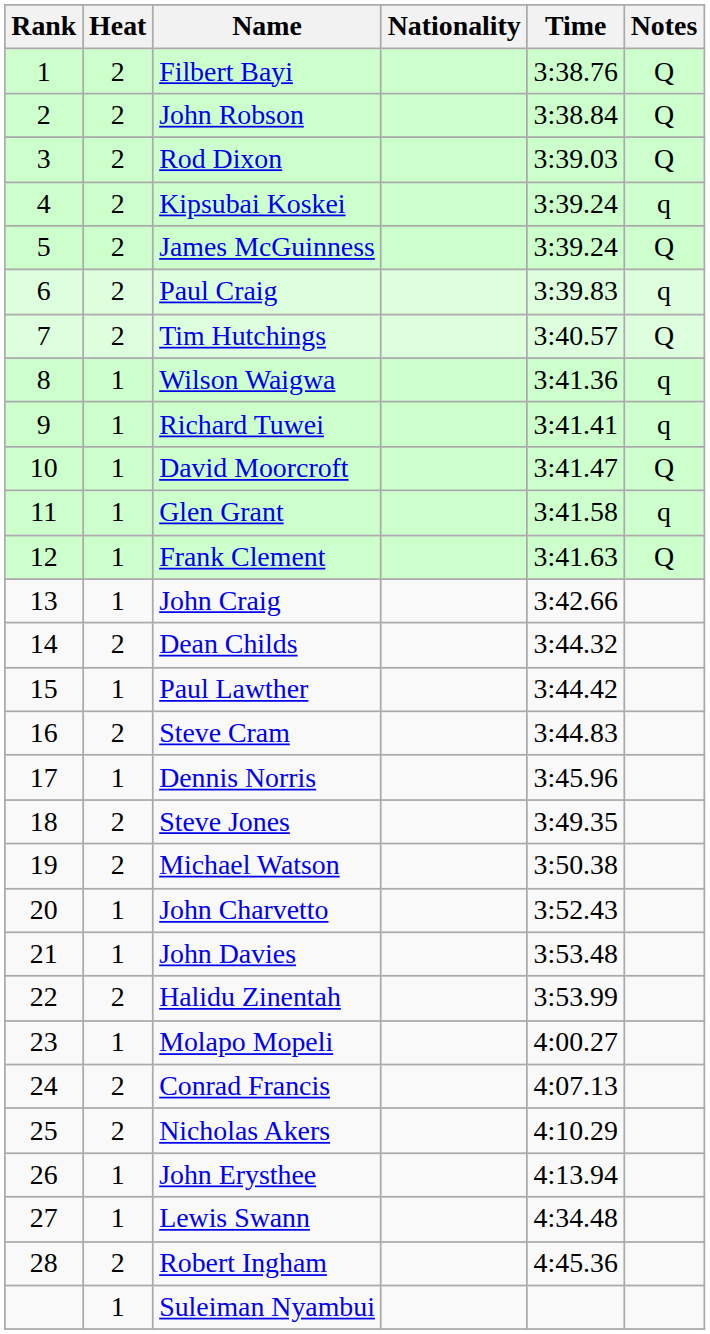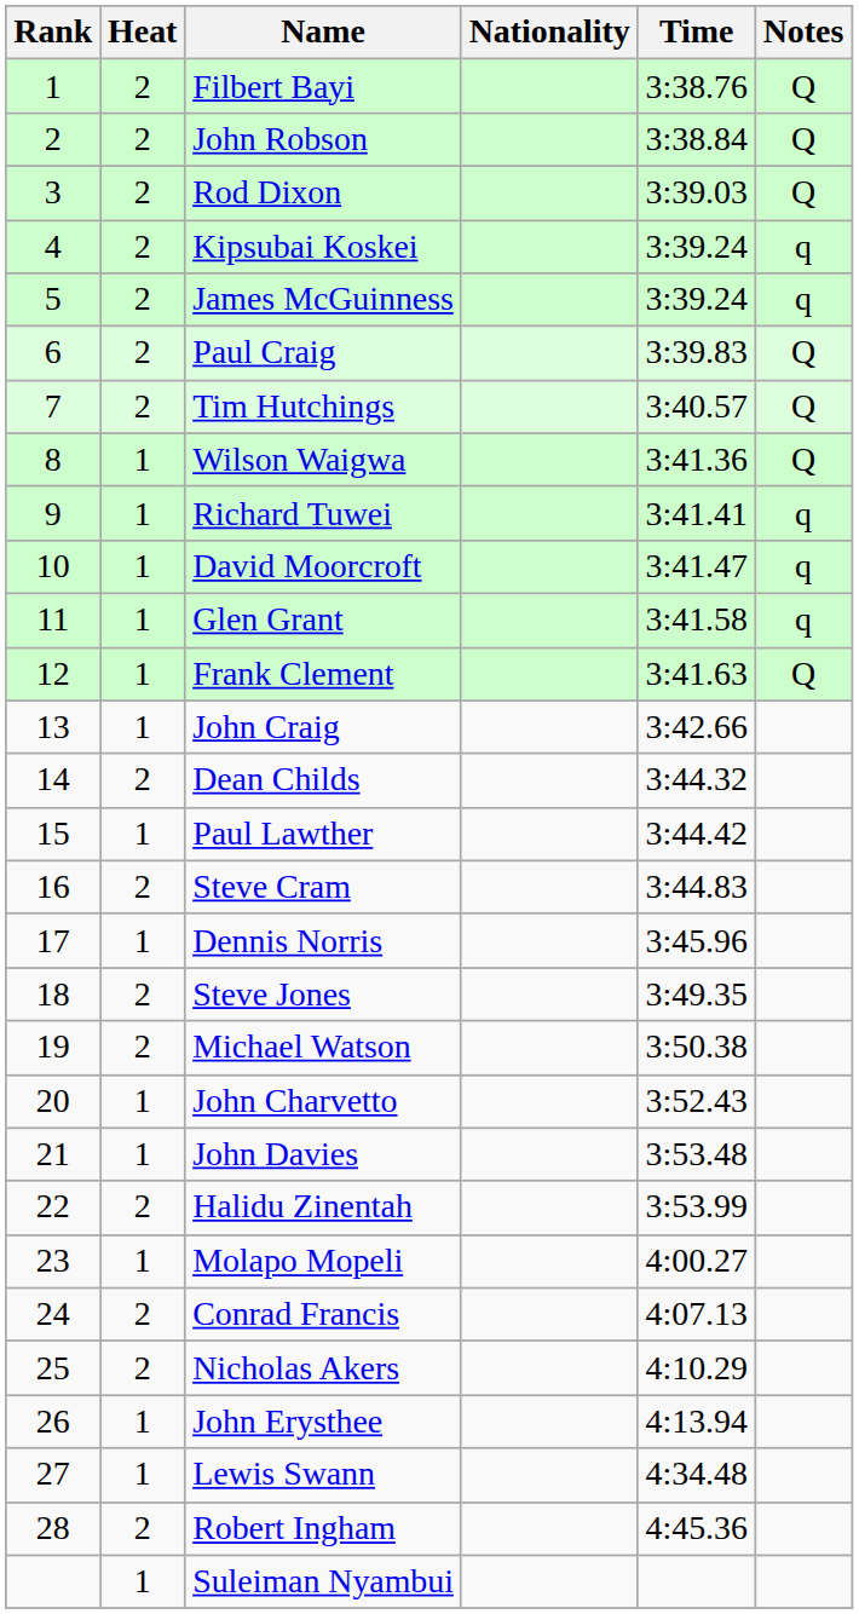James McGuinness | Notes: Q -> q
Paul Craig | Notes: q -> Q
Wilson Waigwa | Notes: q -> Q
David Moorcroft | Notes: Q -> q
